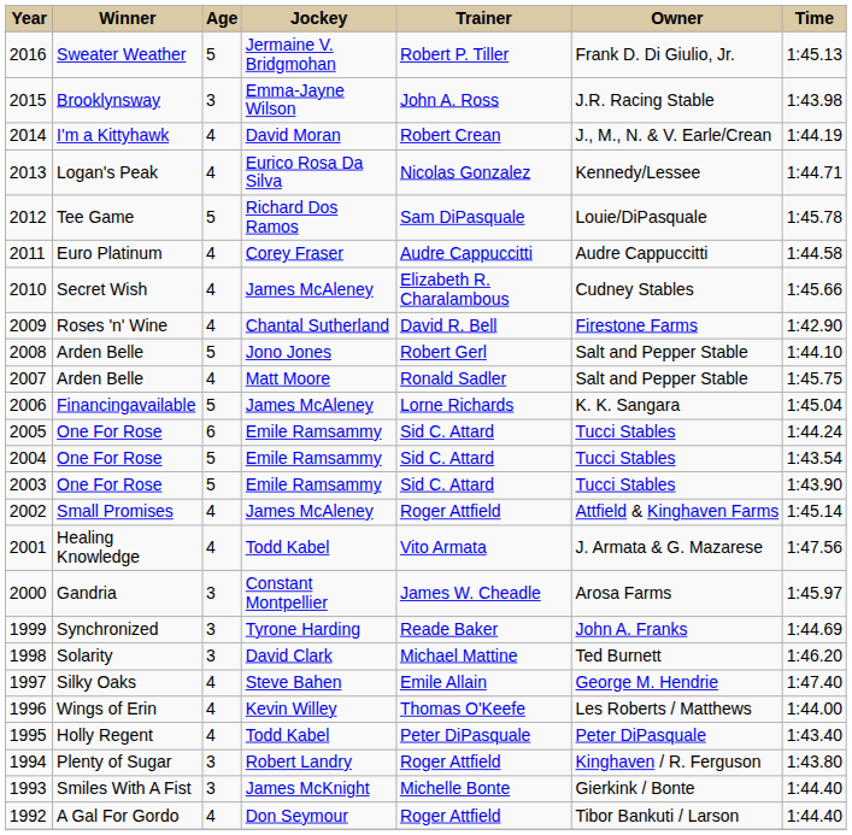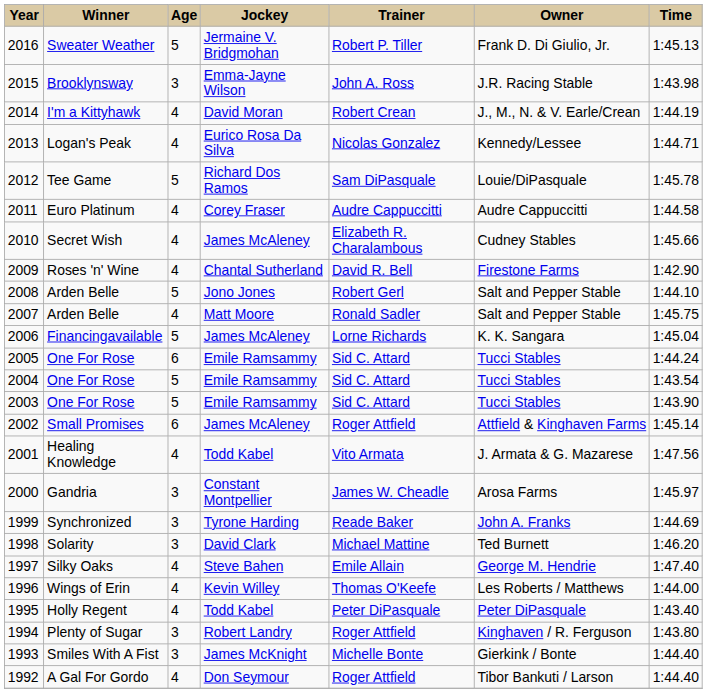2002 | Age: 4 -> 6
